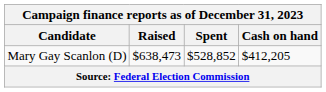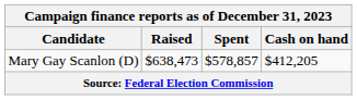Mary Gay Scanlon (D) | Spent: $528,852 -> $578,857
